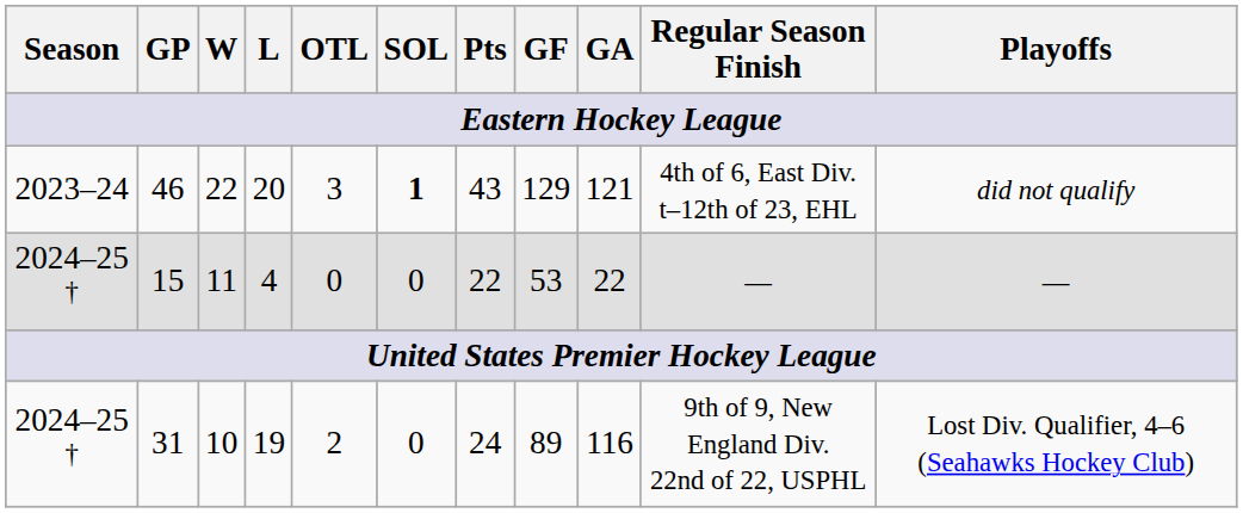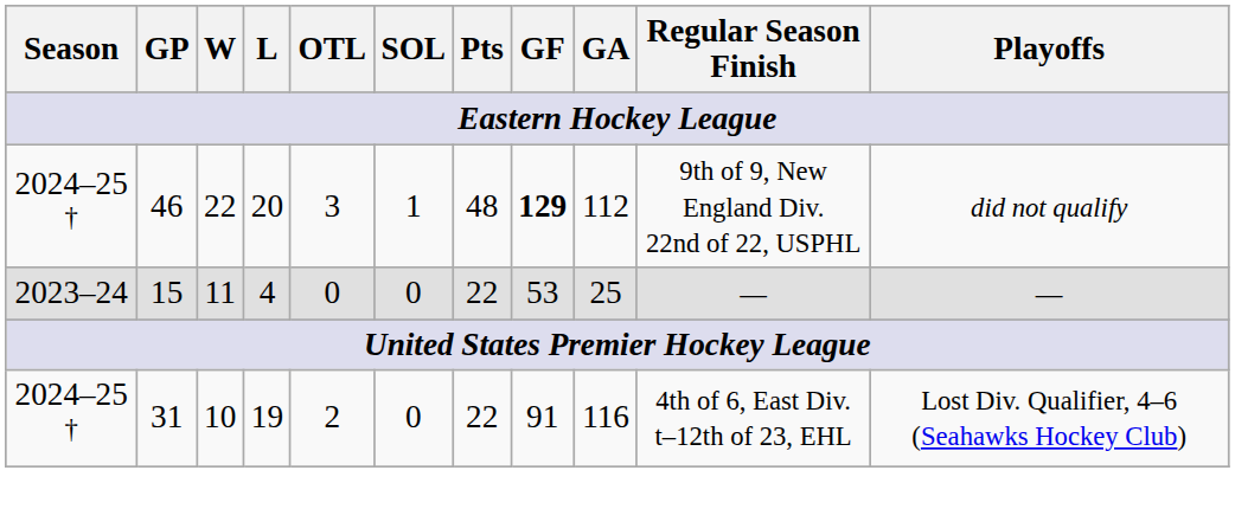46 | Season: 2023–24 -> 2024–25 †
46 | SOL: bold -> normal
46 | Pts: 43 -> 48
46 | GF: normal -> bold
46 | GA: 121 -> 112
46 | Regular Season Finish: 4th of 6, East Div. t–12th of 23, EHL -> 9th of 9, New England Div. 22nd of 22, USPHL
15 | Season: 2024–25 † -> 2023–24
15 | GA: 22 -> 25
31 | Pts: 24 -> 22
31 | GF: 89 -> 91
31 | Regular Season Finish: 9th of 9, New England Div. 22nd of 22, USPHL -> 4th of 6, East Div. t–12th of 23, EHL
